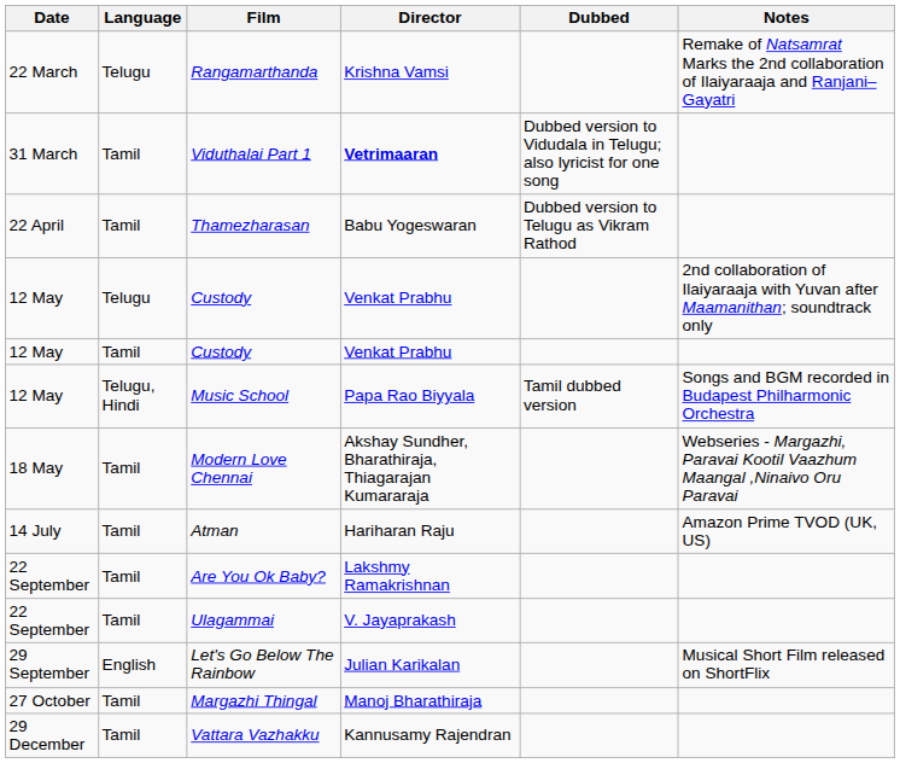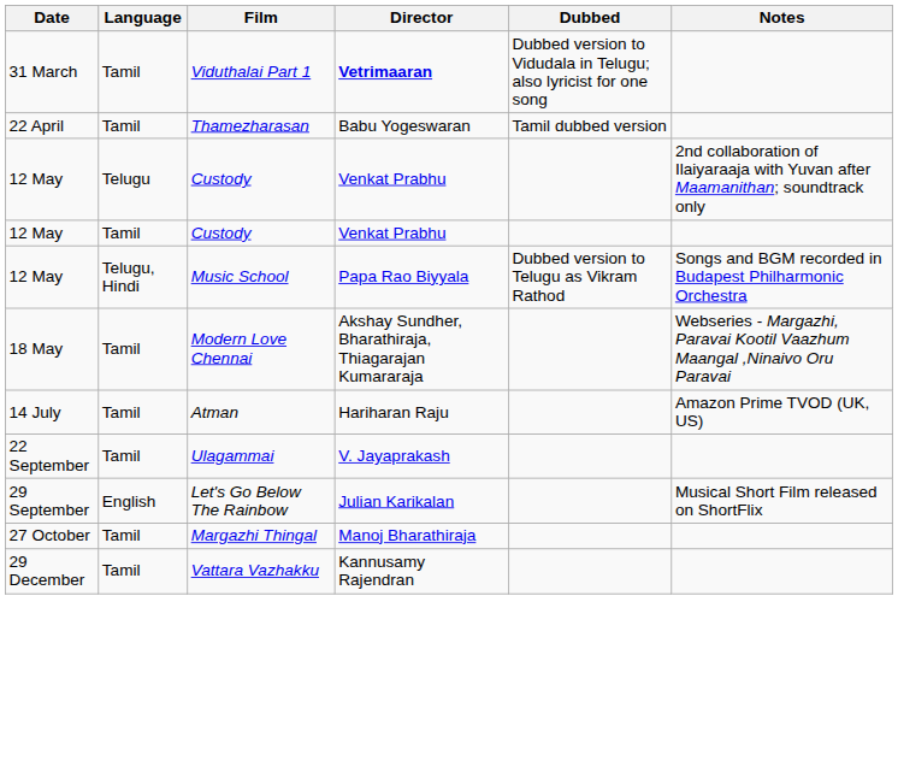- row: 22 March | Telugu | Rangamarthanda | Krishna Vamsi | Remake of Natsamrat Marks the 2nd collaboration of Ilaiyaraaja and Ranjani–Gayatri
Thamezharasan | Dubbed: Dubbed version to Telugu as Vikram Rathod -> Tamil dubbed version
Music School | Dubbed: Tamil dubbed version -> Dubbed version to Telugu as Vikram Rathod
- row: 22 September | Tamil | Are You Ok Baby? | Lakshmy Ramakrishnan
